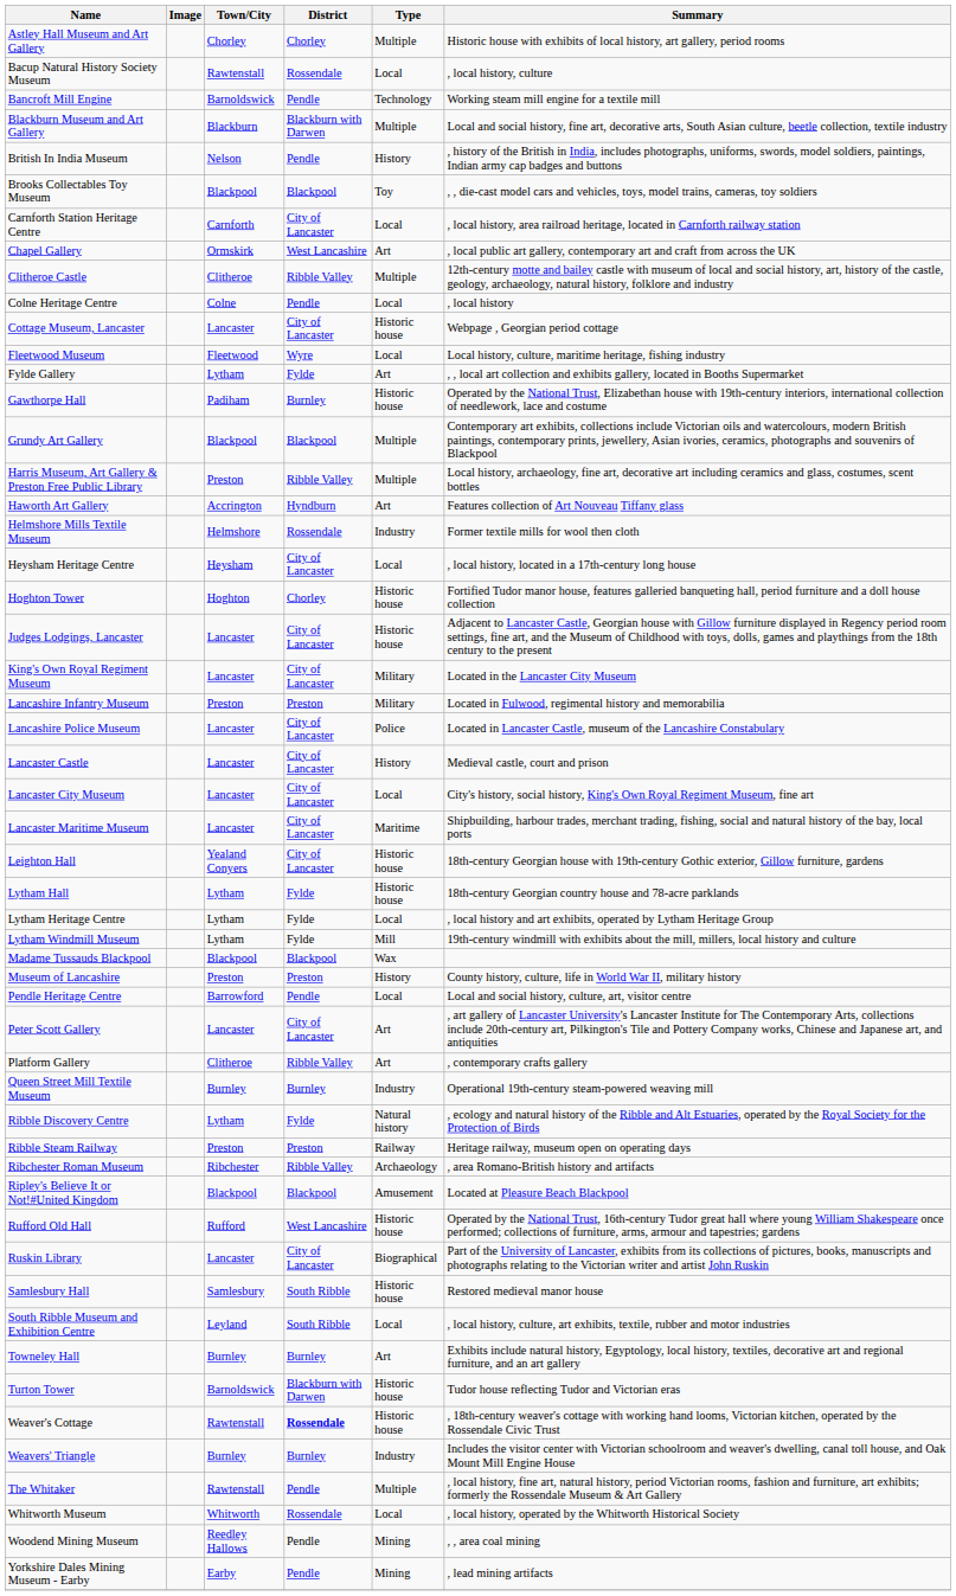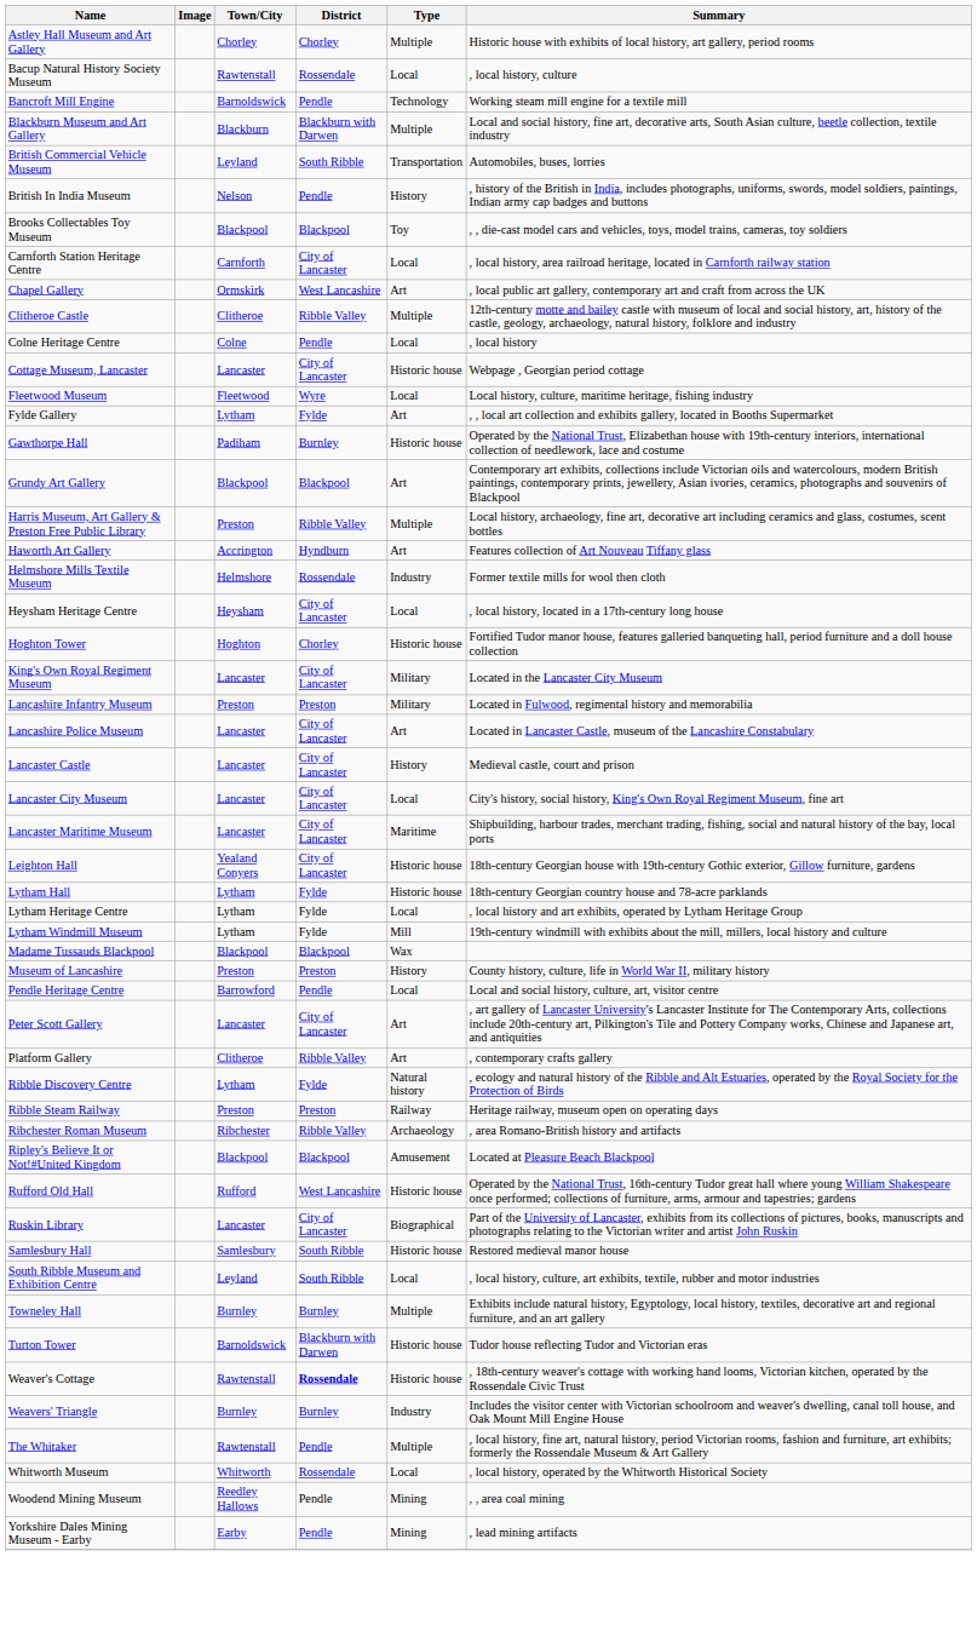+ row: British Commercial Vehicle Museum | Leyland | South Ribble | Transportation | Automobiles, buses, lorries
Grundy Art Gallery | Type: Multiple -> Art
- row: Judges Lodgings, Lancaster | Lancaster | City of Lancaster | Historic house | Adjacent to Lancaster Castle, Georgian house with Gillow furniture displayed in Regency period room settings, fine art, and the Museum of Childhood with toys, dolls, games and playthings from the 18th century to the present
Lancashire Police Museum | Type: Police -> Art
- row: Queen Street Mill Textile Museum | Burnley | Burnley | Industry | Operational 19th-century steam-powered weaving mill
Towneley Hall | Type: Art -> Multiple
